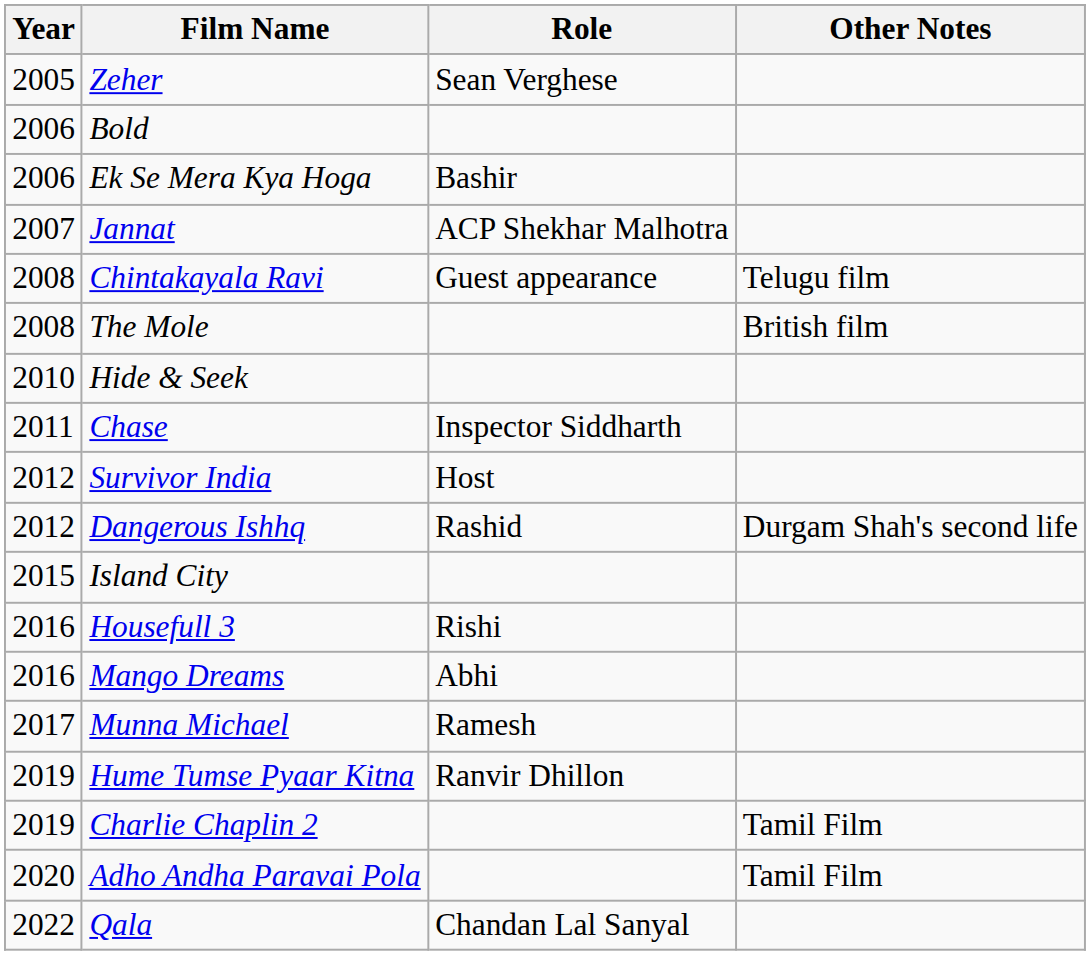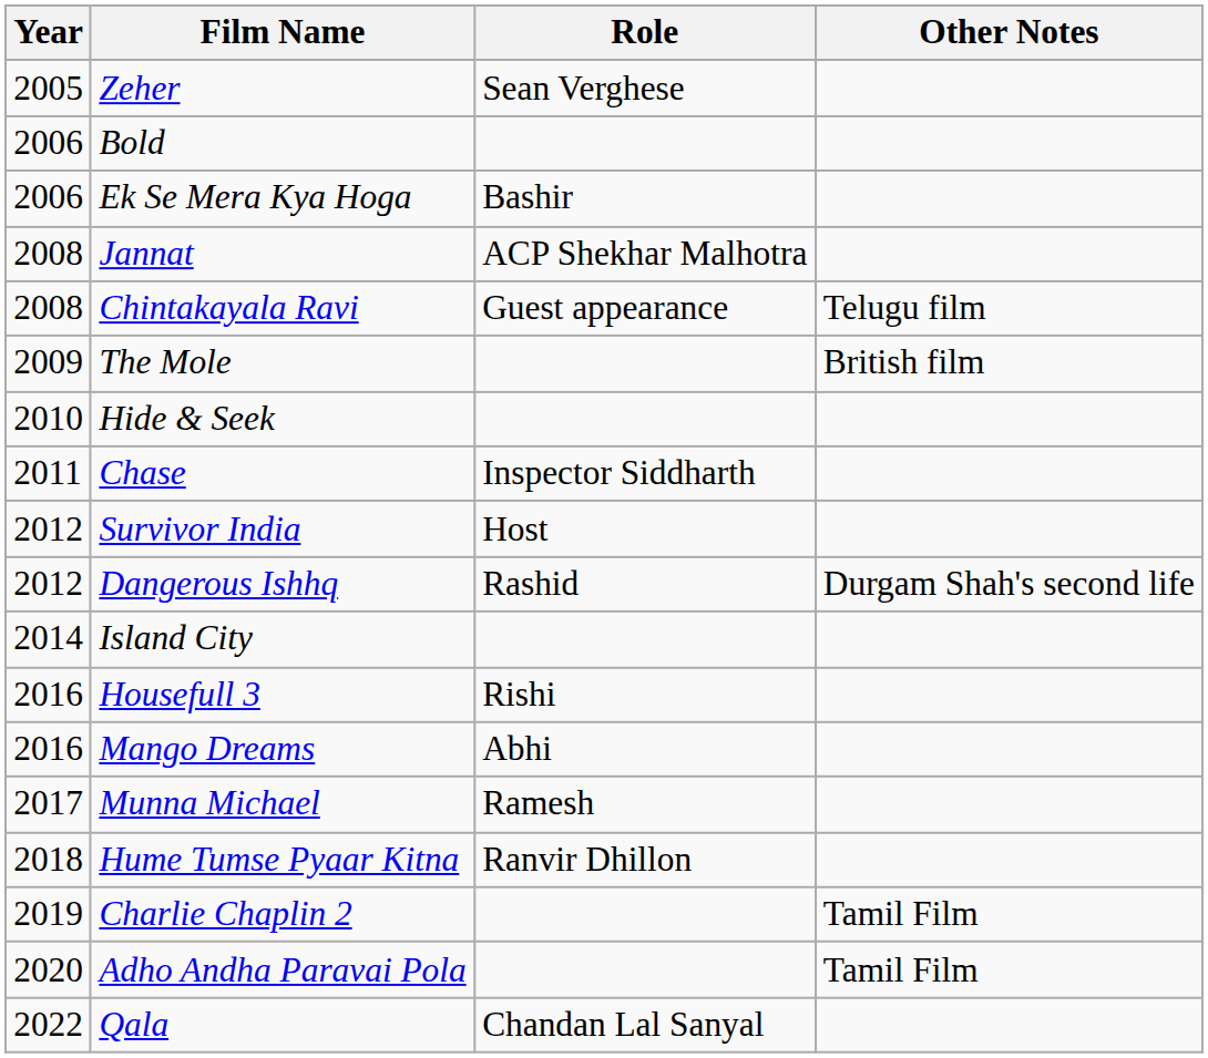Jannat | Year: 2007 -> 2008
The Mole | Year: 2008 -> 2009
Island City | Year: 2015 -> 2014
Hume Tumse Pyaar Kitna | Year: 2019 -> 2018
